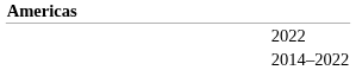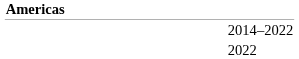rows swapped: 2014–2022 <-> 2022
